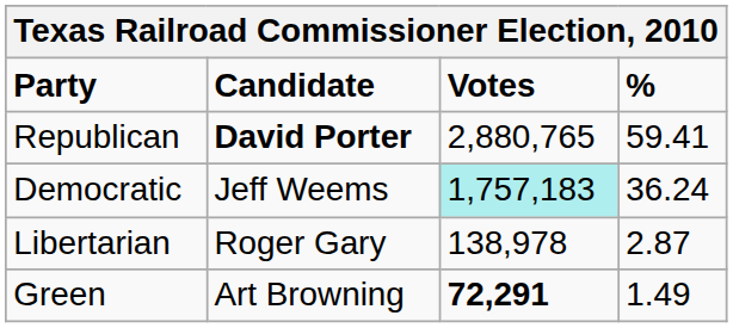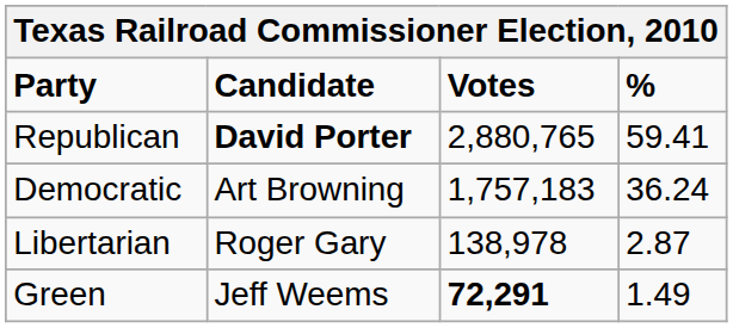Democratic | Candidate: Jeff Weems -> Art Browning
Democratic | Votes: paleturquoise background -> no background
Green | Candidate: Art Browning -> Jeff Weems
